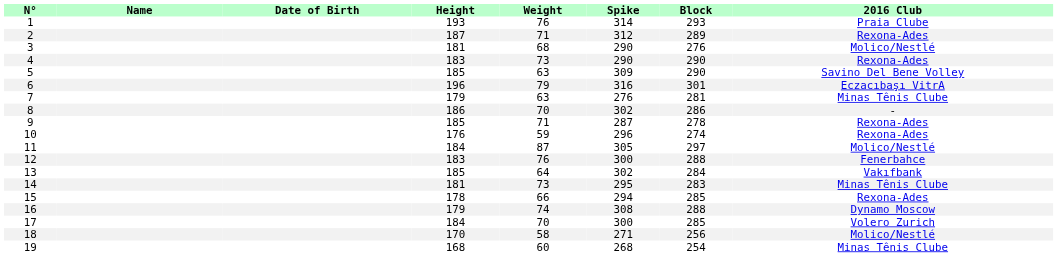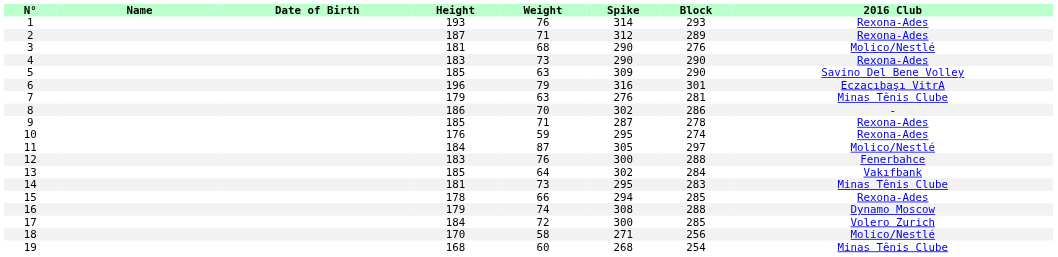1 | 2016 Club: Praia Clube -> Rexona-Ades
10 | Spike: 296 -> 295
17 | Weight: 70 -> 72
